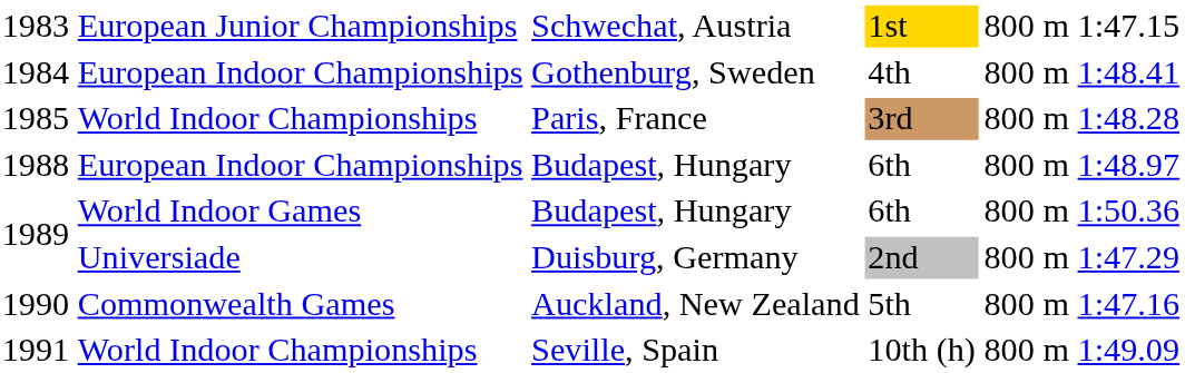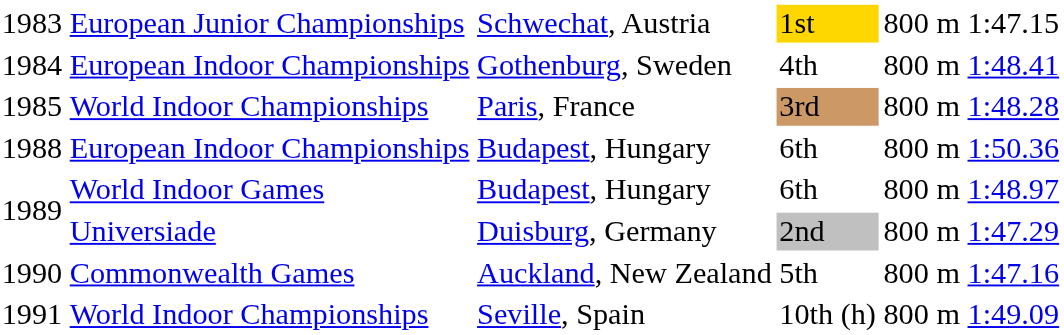1988 | column 6: 1:48.97 -> 1:50.36
1989 / Budapest, Hungary | column 6: 1:50.36 -> 1:48.97
